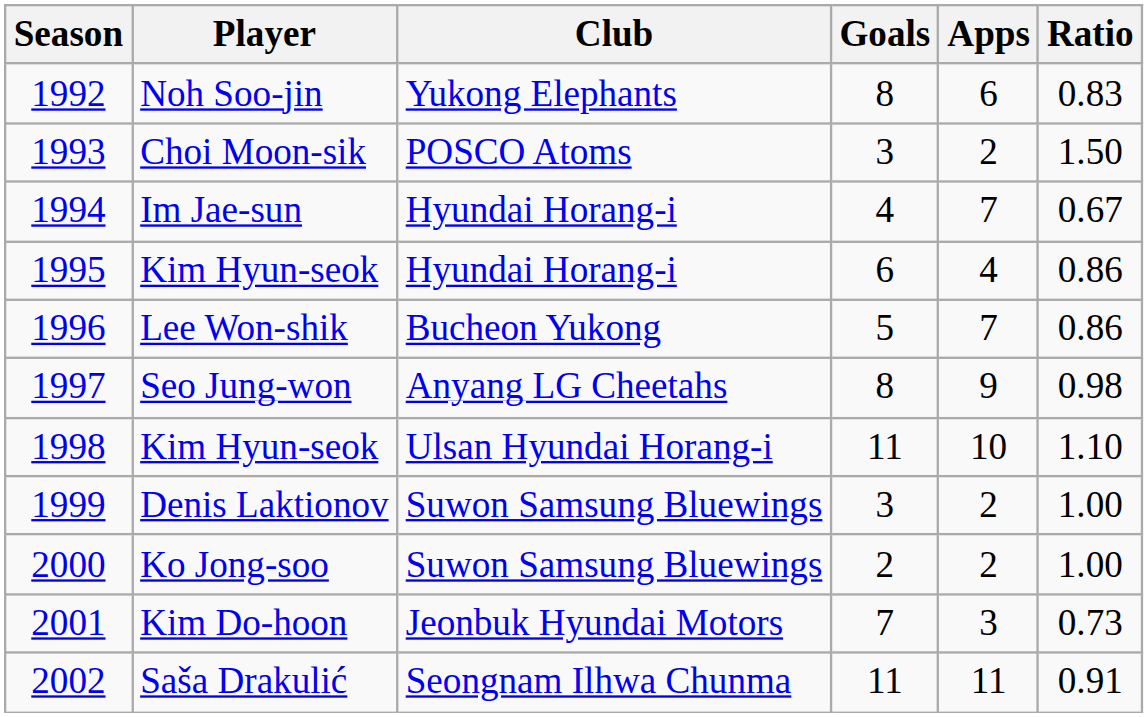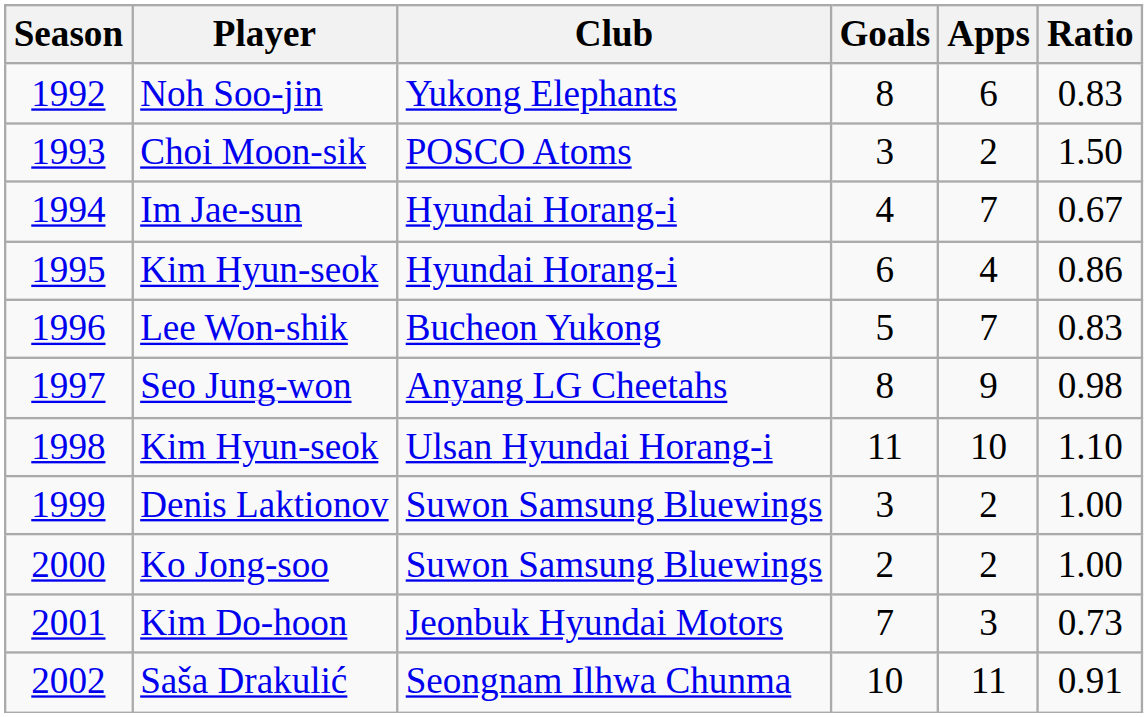Lee Won-shik | Ratio: 0.86 -> 0.83
Saša Drakulić | Goals: 11 -> 10
